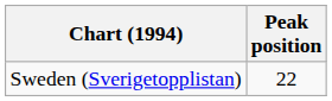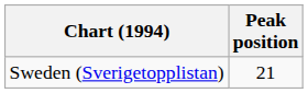Sweden (Sverigetopplistan) | Peak position: 22 -> 21
